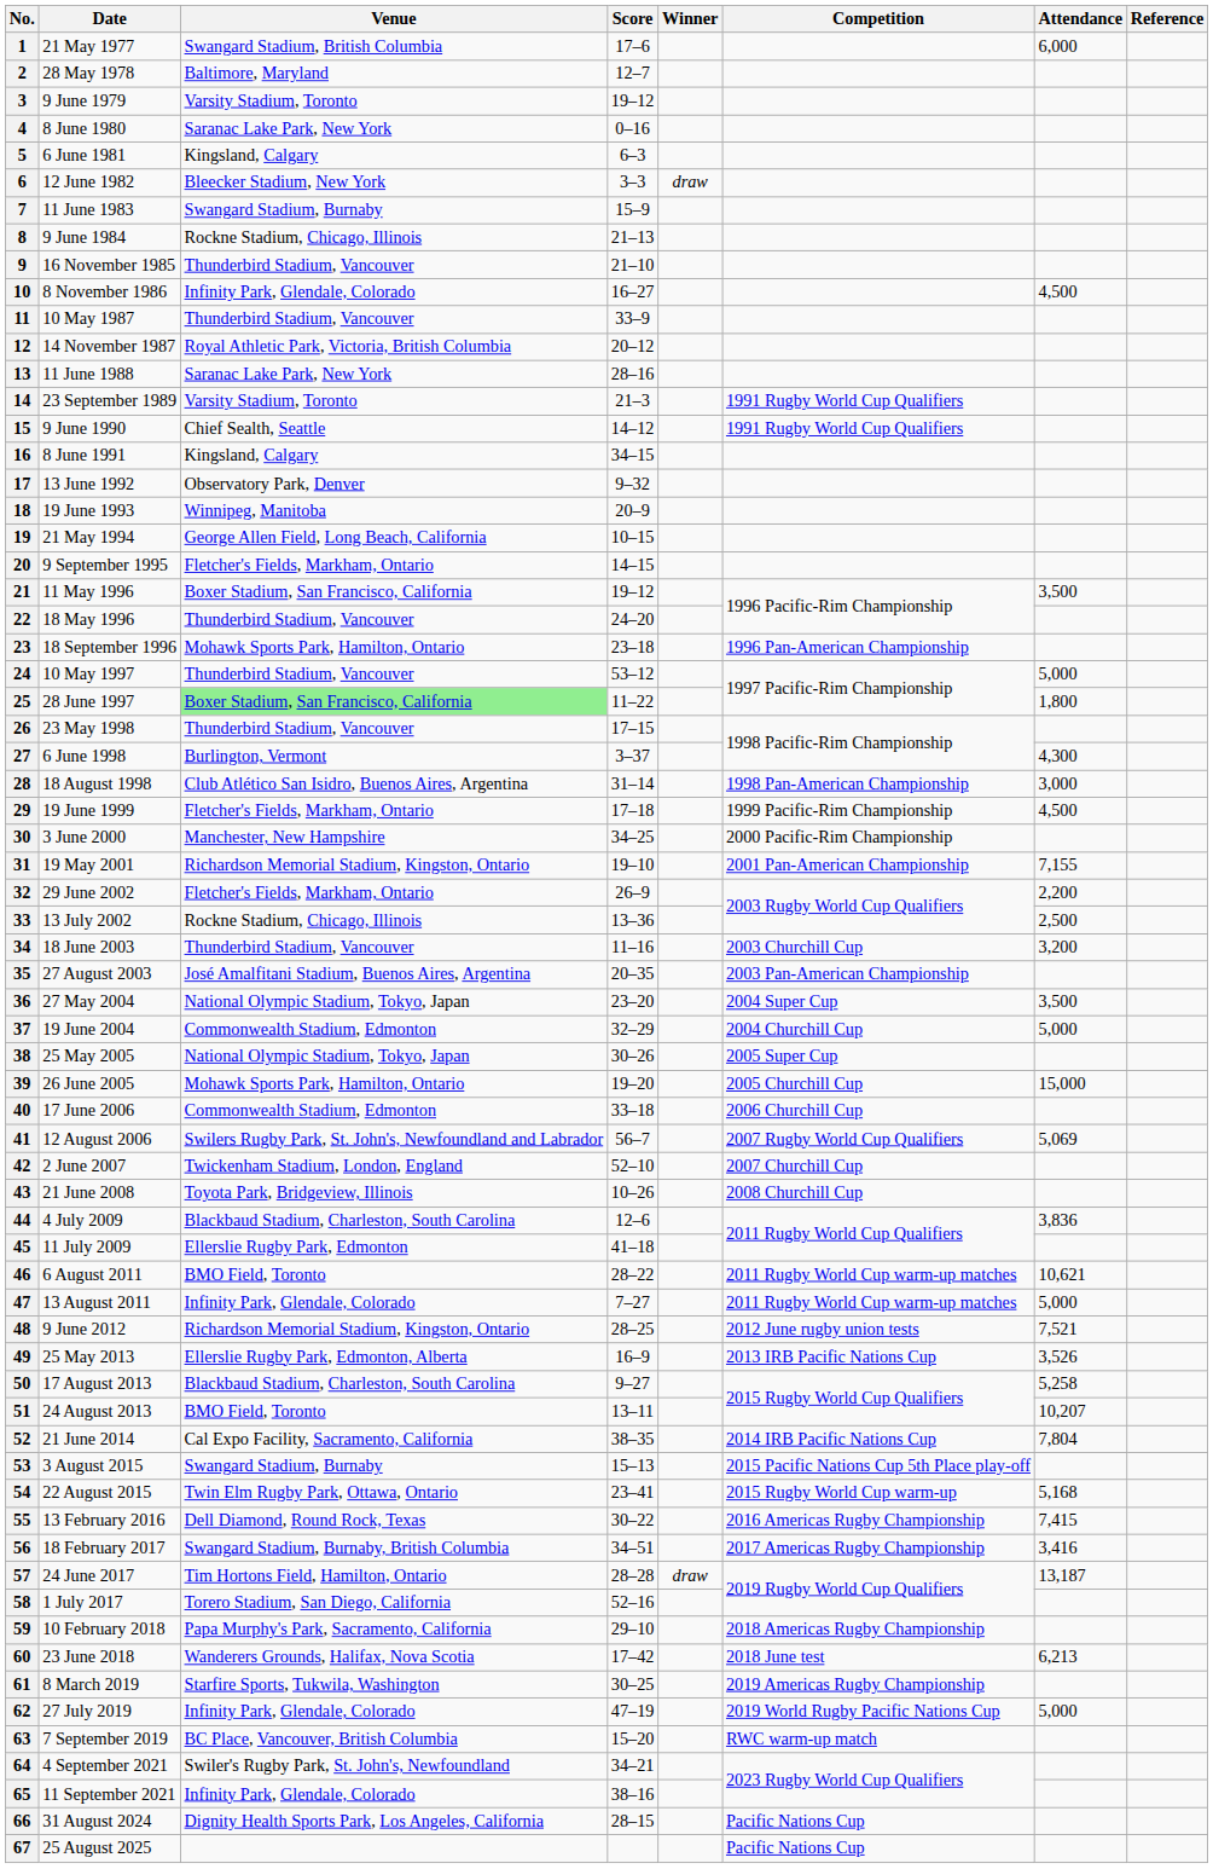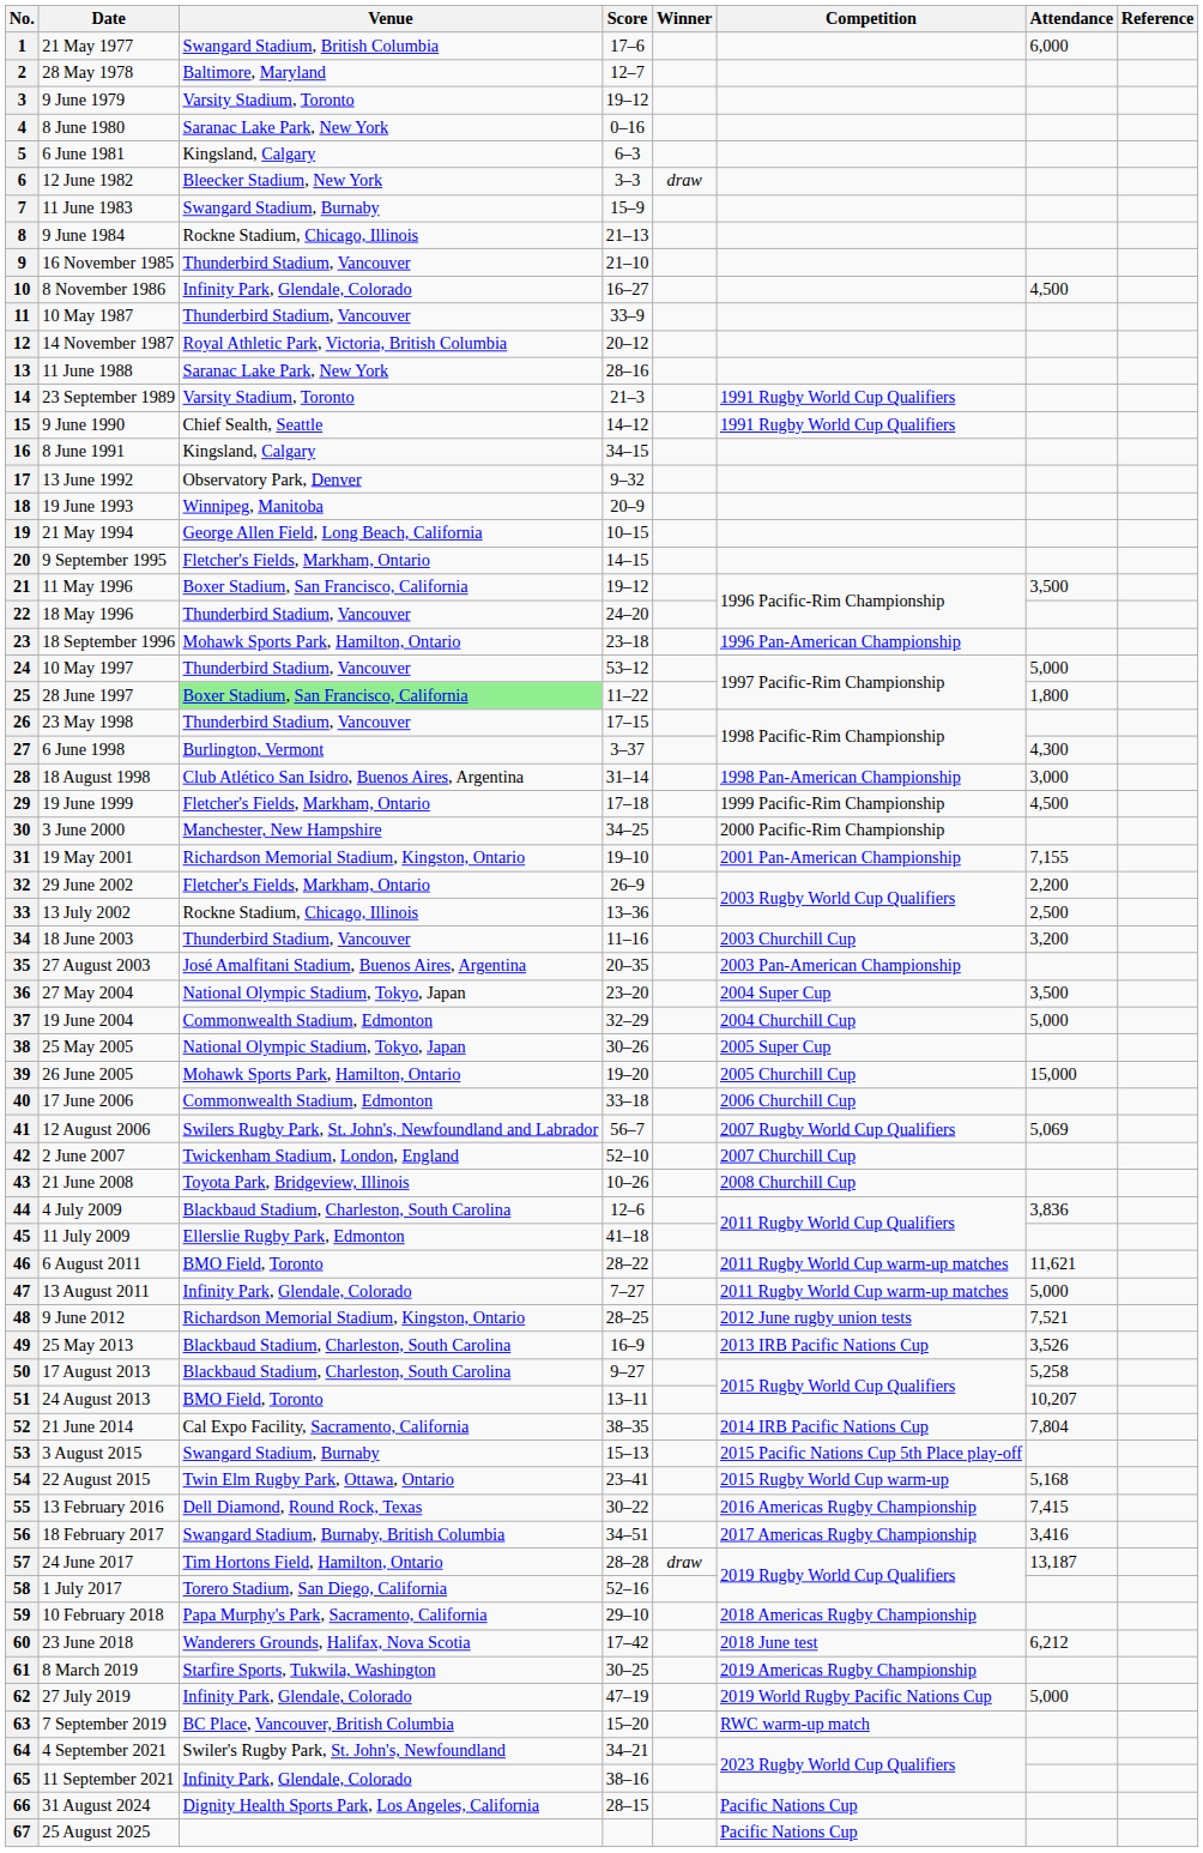46 | Attendance: 10,621 -> 11,621
49 | Venue: Ellerslie Rugby Park, Edmonton, Alberta -> Blackbaud Stadium, Charleston, South Carolina
60 | Attendance: 6,213 -> 6,212
